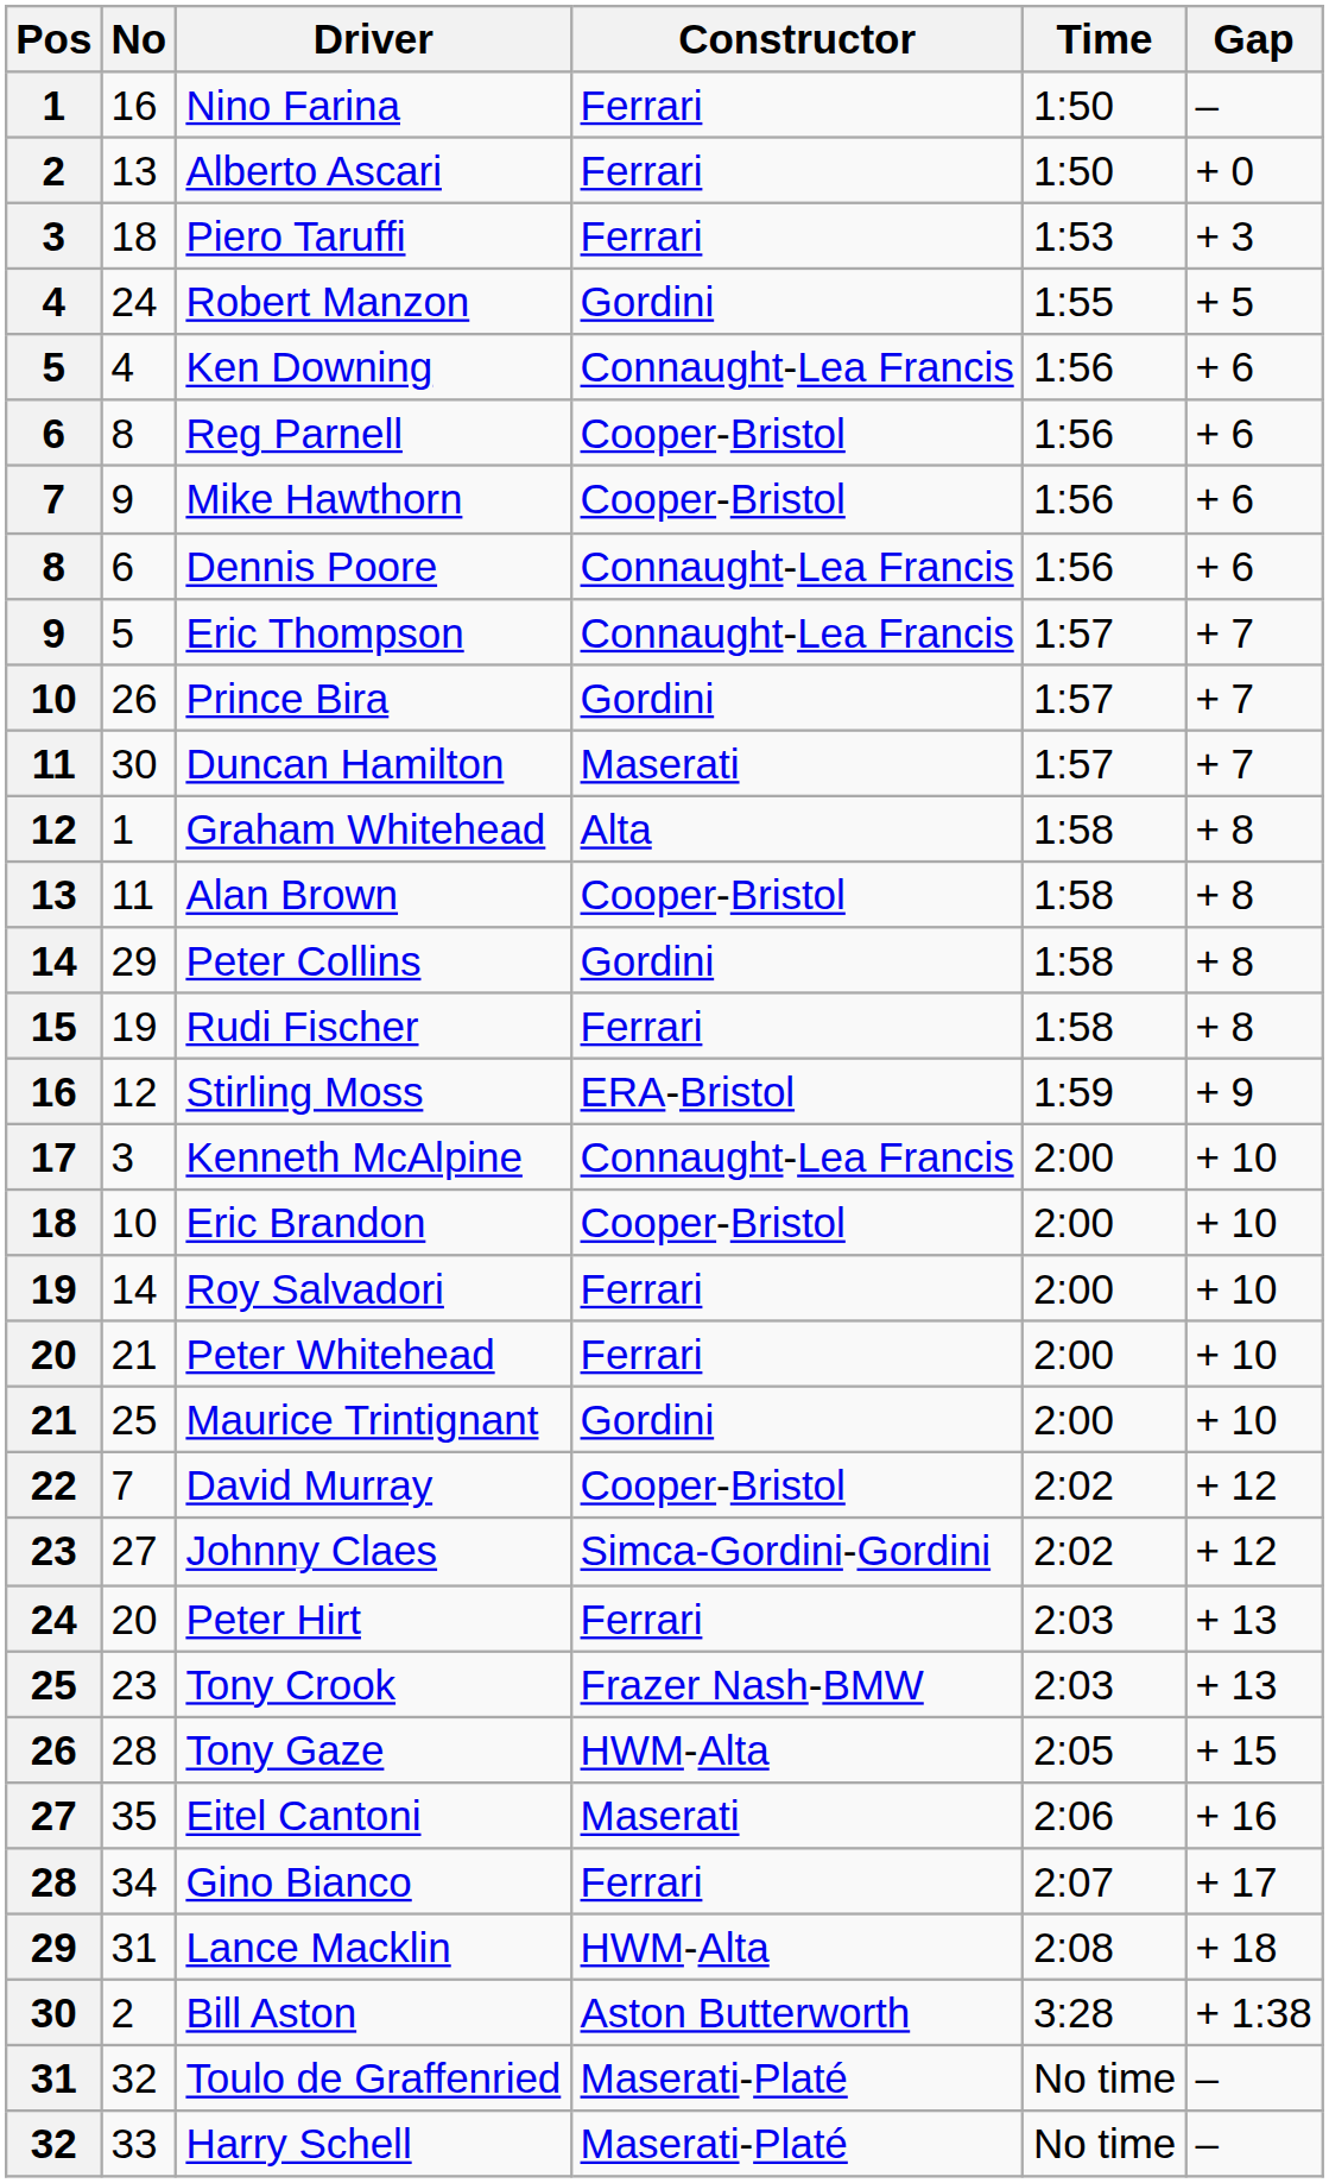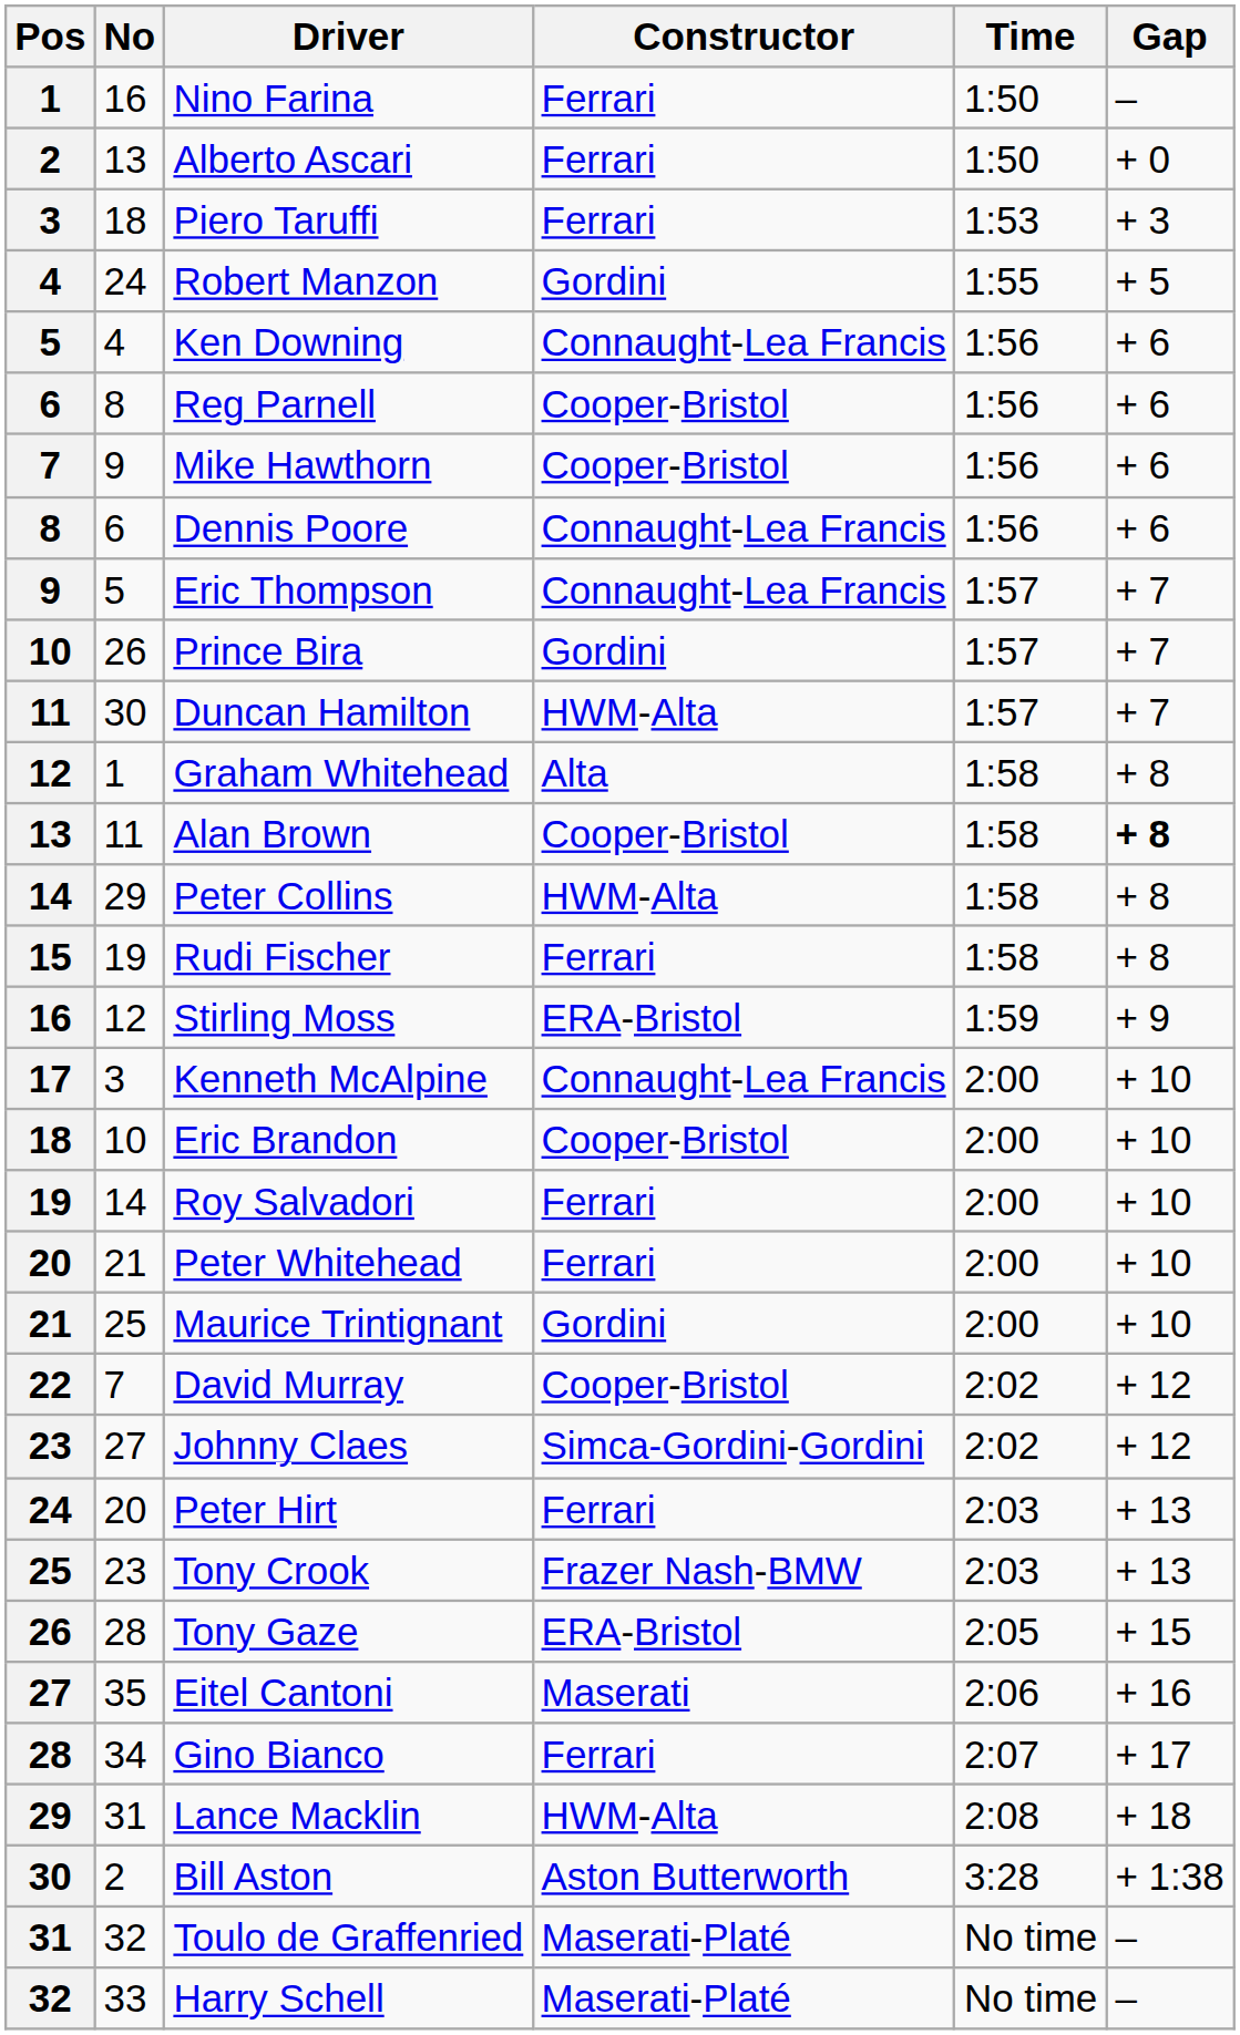Duncan Hamilton | Constructor: Maserati -> HWM-Alta
Alan Brown | Gap: normal -> bold
Peter Collins | Constructor: Gordini -> HWM-Alta
Tony Gaze | Constructor: HWM-Alta -> ERA-Bristol
